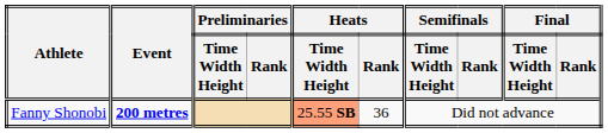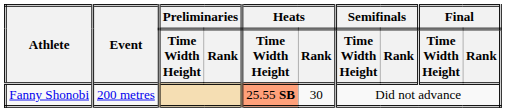Fanny Shonobi | Event: bold -> normal
Fanny Shonobi | Heats / Rank: 36 -> 30
